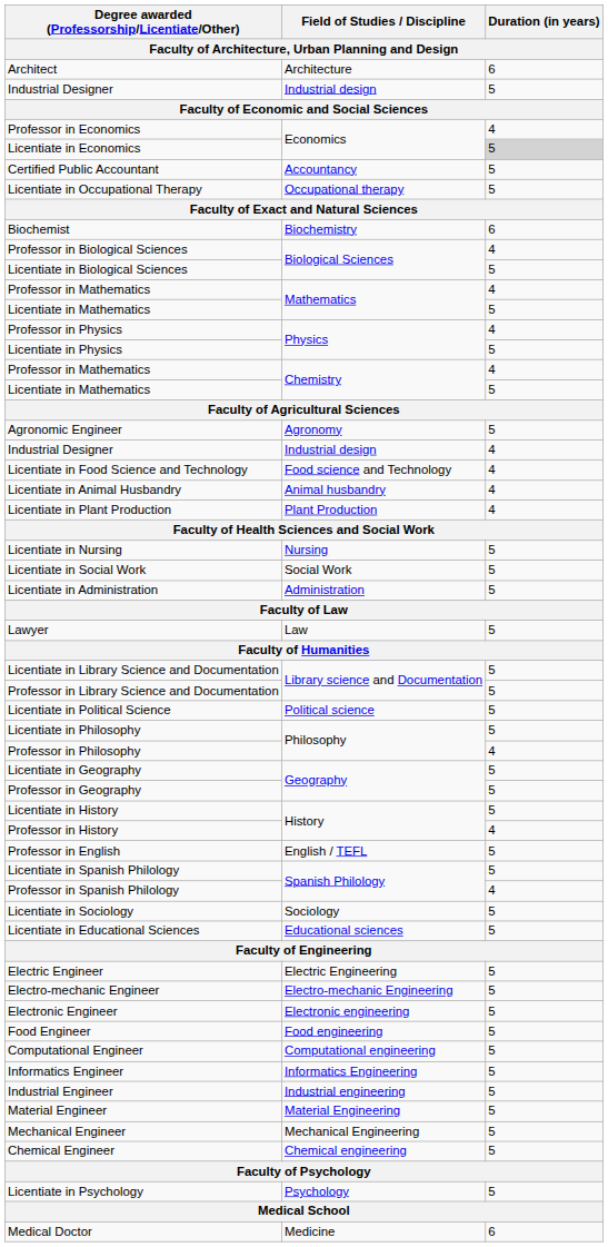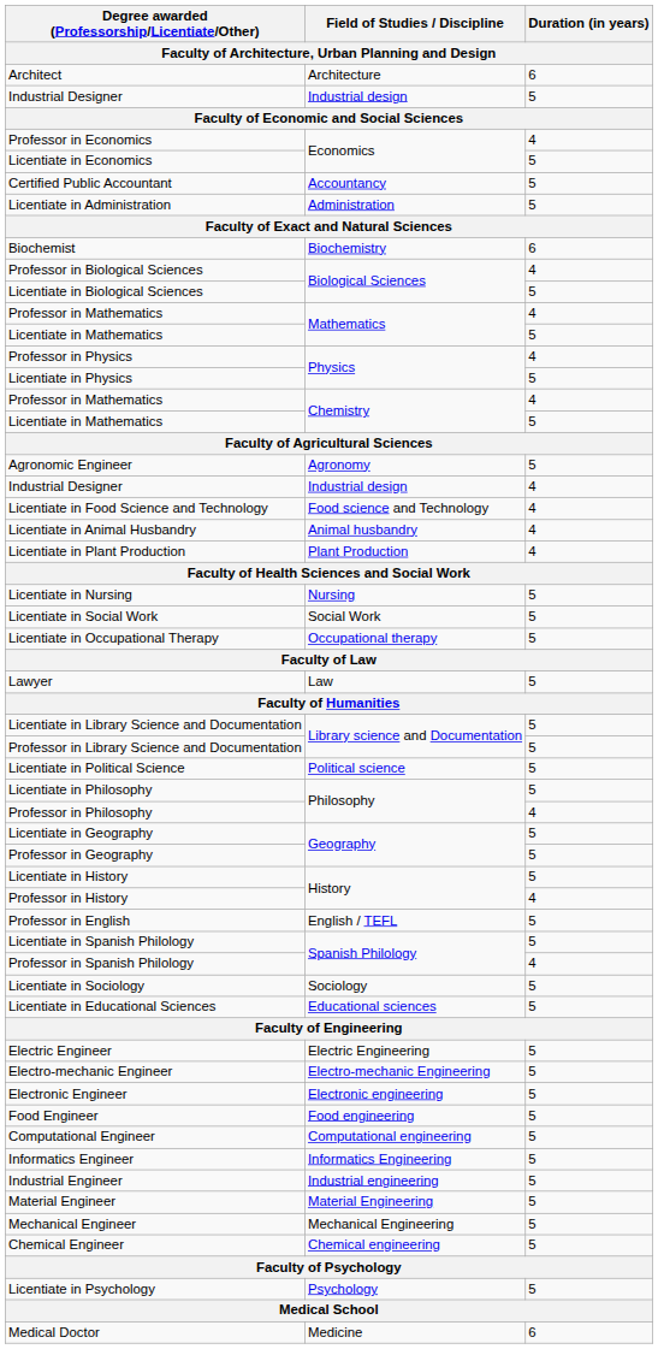Licentiate in Economics | Duration (in years): lightgrey background -> no background
rows swapped: Licentiate in Administration <-> Licentiate in Occupational Therapy
